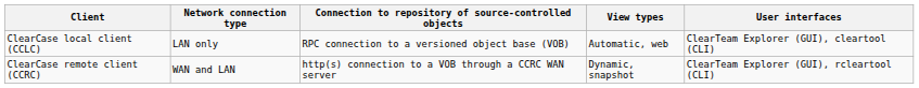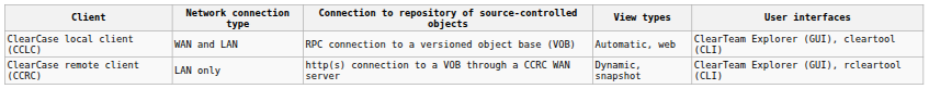ClearCase local client (CCLC) | Network connection type: LAN only -> WAN and LAN
ClearCase remote client (CCRC) | Network connection type: WAN and LAN -> LAN only
